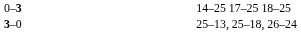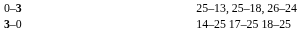0–3 | column 4: 14–25 17–25 18–25 -> 25–13, 25–18, 26–24
3–0 | column 4: 25–13, 25–18, 26–24 -> 14–25 17–25 18–25
